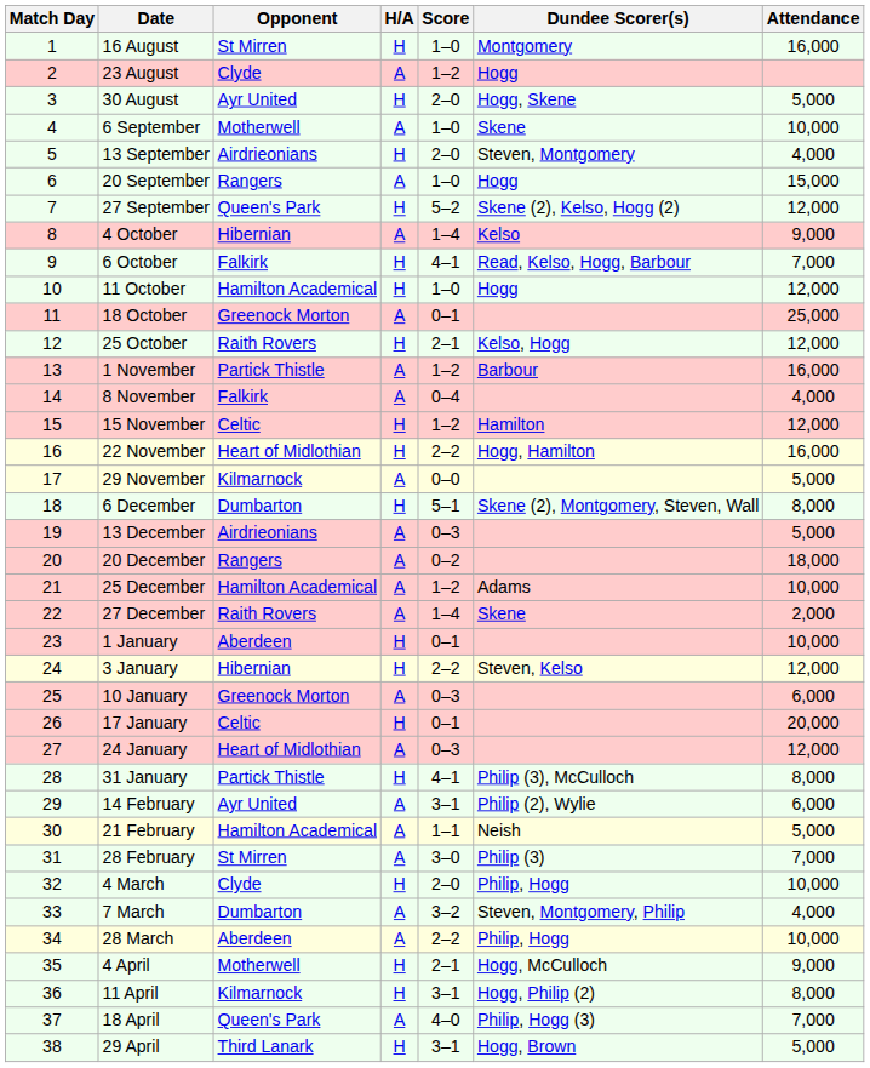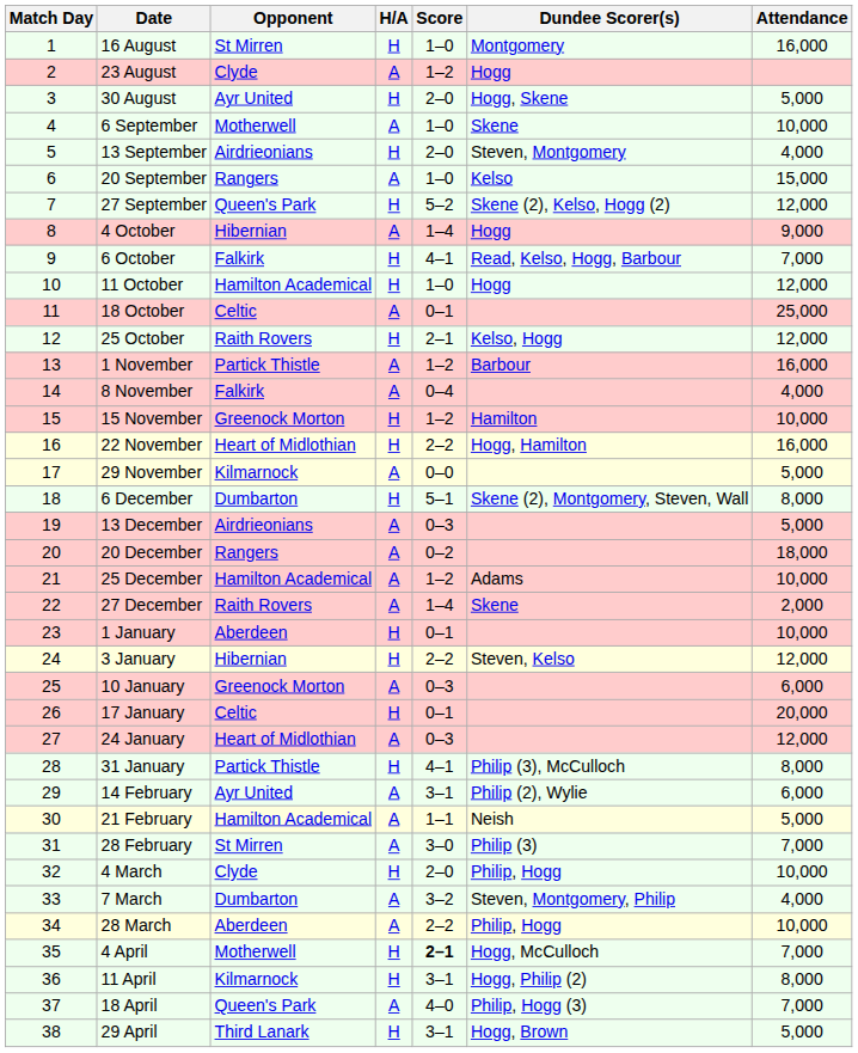20 September | Dundee Scorer(s): Hogg -> Kelso
4 October | Dundee Scorer(s): Kelso -> Hogg
18 October | Opponent: Greenock Morton -> Celtic
15 November | Opponent: Celtic -> Greenock Morton
15 November | Attendance: 12,000 -> 10,000
4 April | Score: normal -> bold
4 April | Attendance: 9,000 -> 7,000
